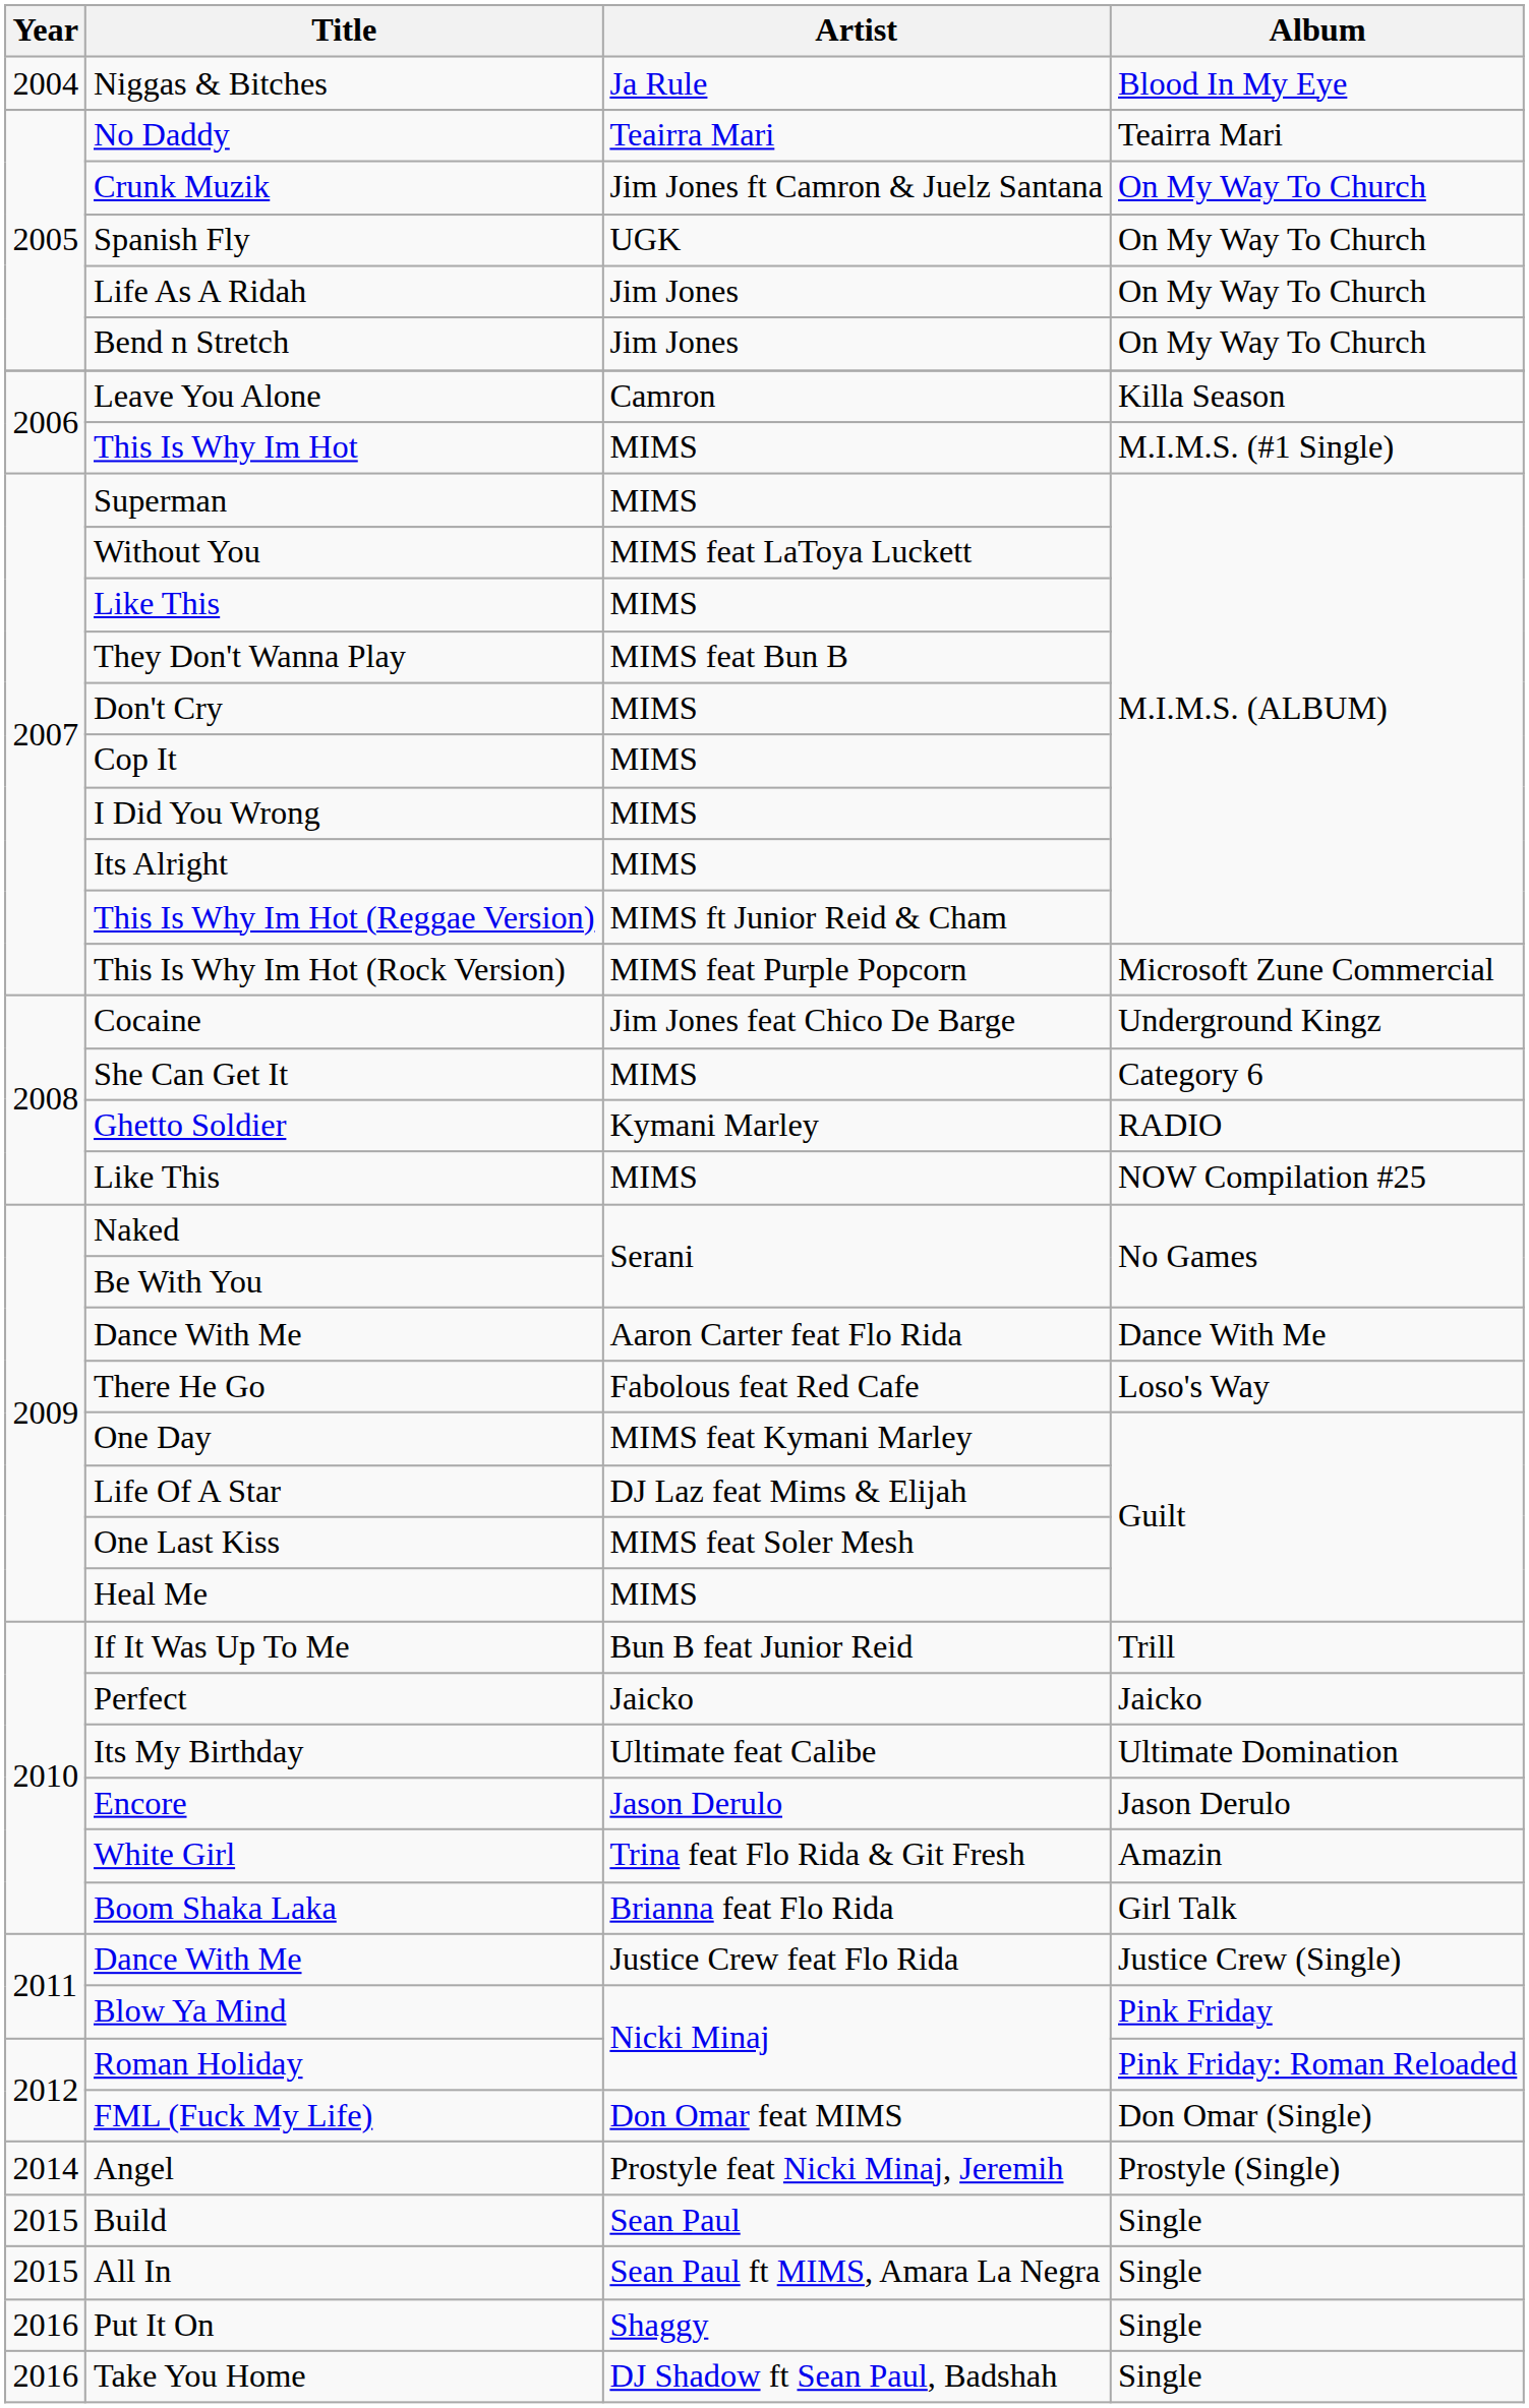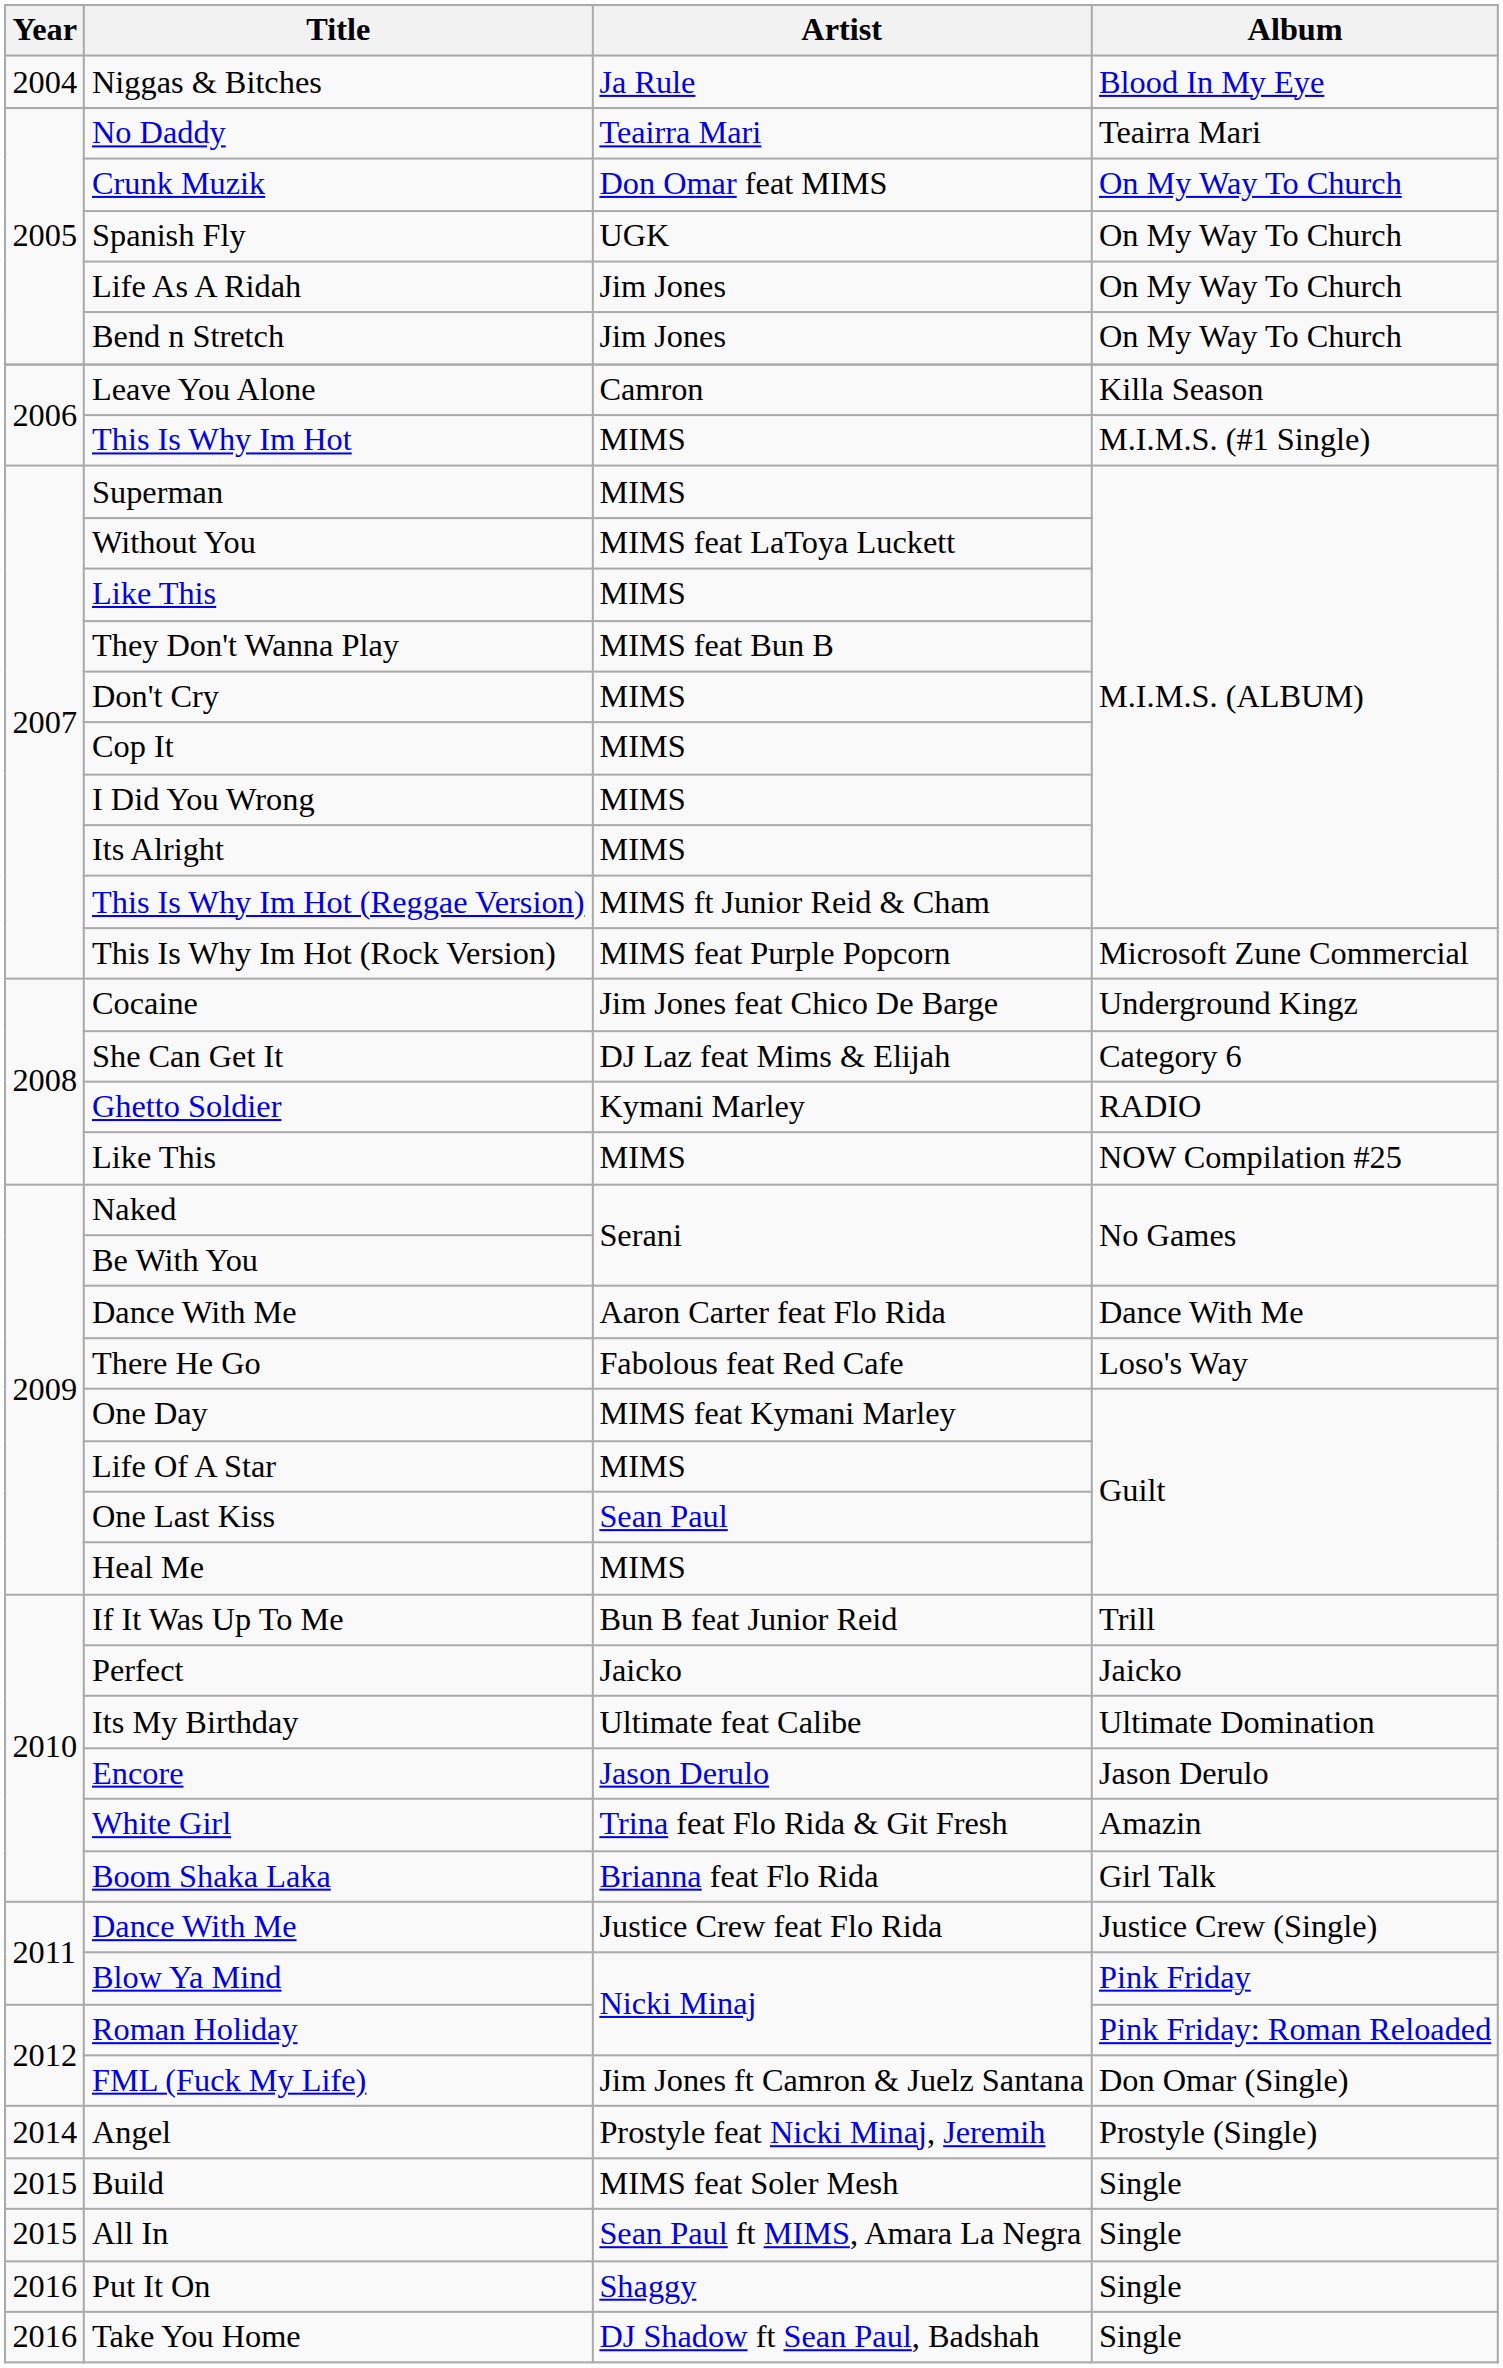Crunk Muzik | Artist: Jim Jones ft Camron & Juelz Santana -> Don Omar feat MIMS
She Can Get It | Artist: MIMS -> DJ Laz feat Mims & Elijah
Life Of A Star | Artist: DJ Laz feat Mims & Elijah -> MIMS
One Last Kiss | Artist: MIMS feat Soler Mesh -> Sean Paul
FML (Fuck My Life) | Artist: Don Omar feat MIMS -> Jim Jones ft Camron & Juelz Santana
Build | Artist: Sean Paul -> MIMS feat Soler Mesh
